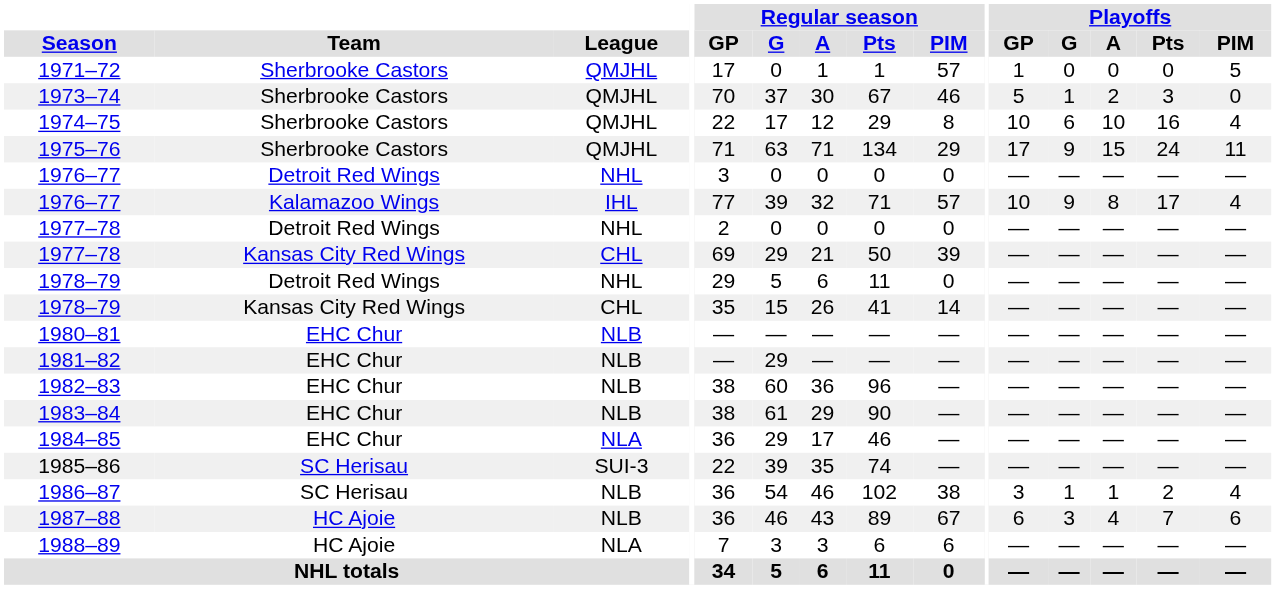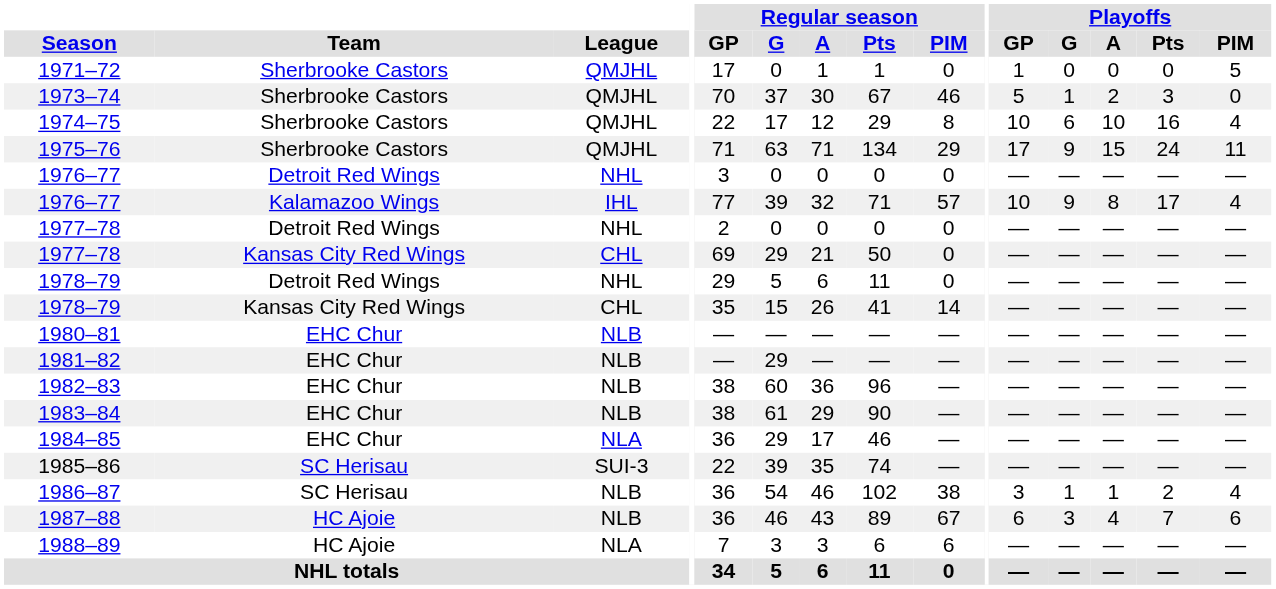1971–72 | Regular season / PIM: 57 -> 0
1977–78 / Kansas City Red Wings | Regular season / PIM: 39 -> 0
